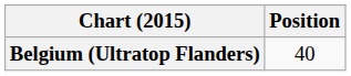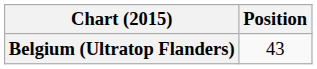Belgium (Ultratop Flanders) | Position: 40 -> 43
